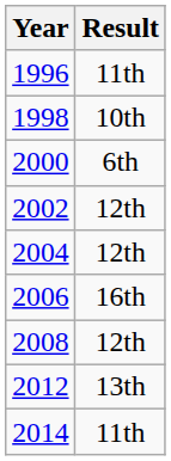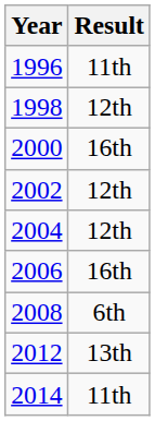1998 | Result: 10th -> 12th
2000 | Result: 6th -> 16th
2008 | Result: 12th -> 6th
